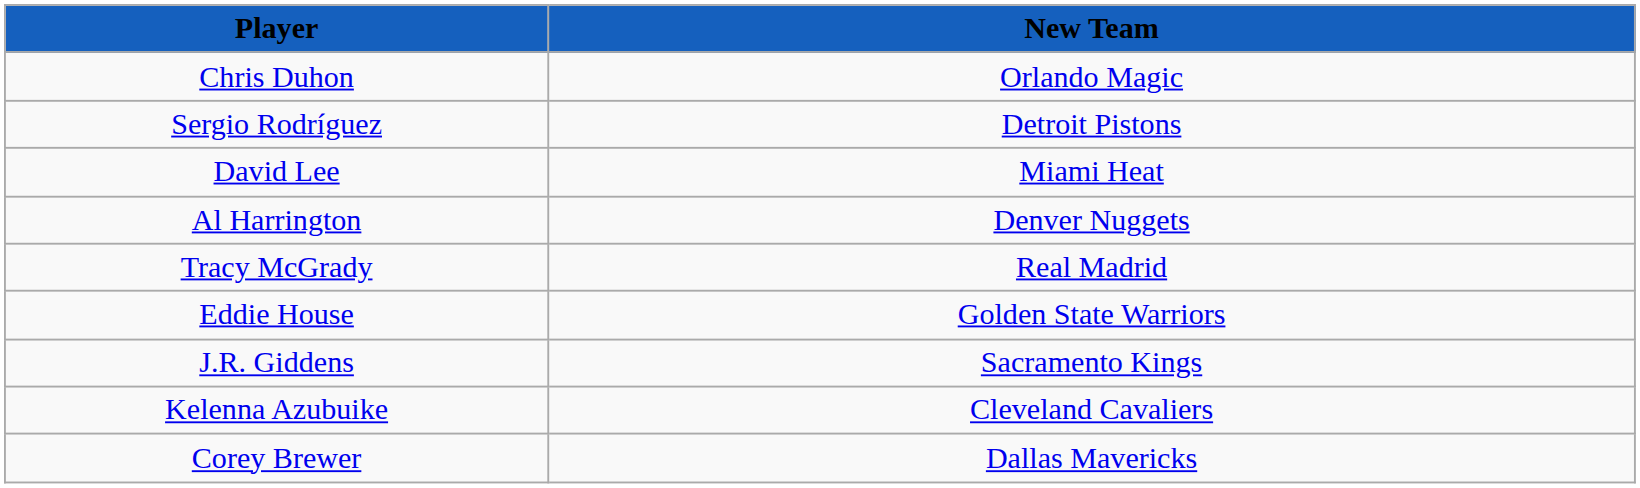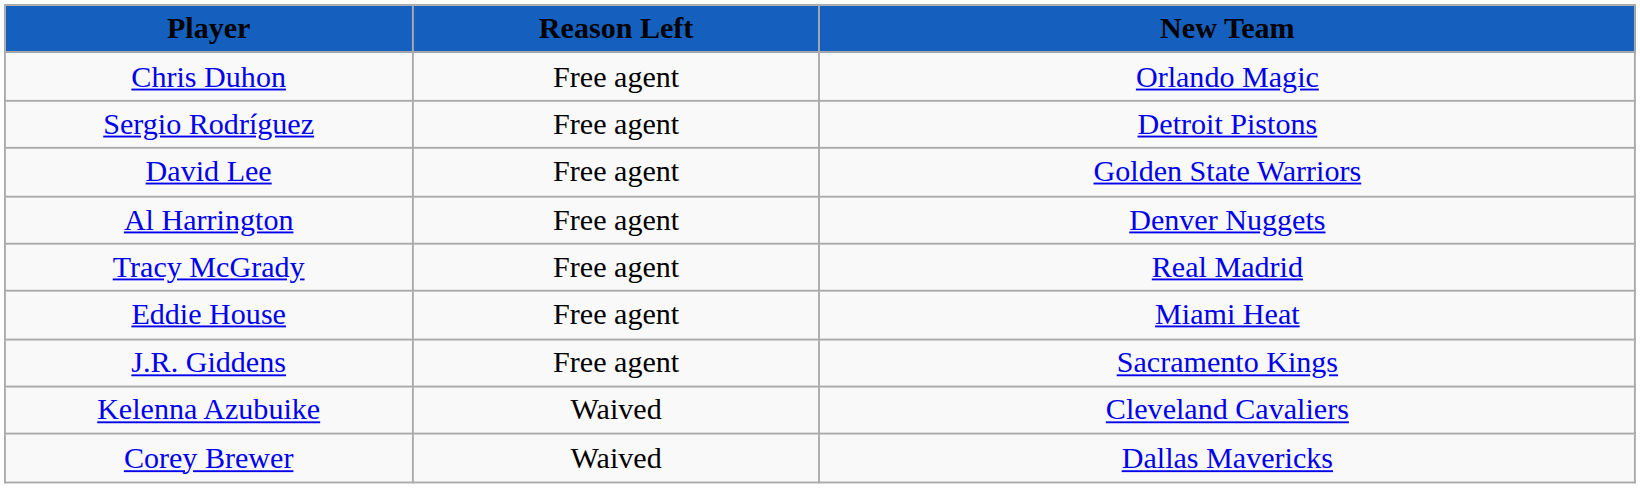+ column: Reason Left | Free agent | Free agent | Free agent | Free agent | Free agent | Free agent | Free agent | Waived | Waived
David Lee | New Team: Miami Heat -> Golden State Warriors
Eddie House | New Team: Golden State Warriors -> Miami Heat
